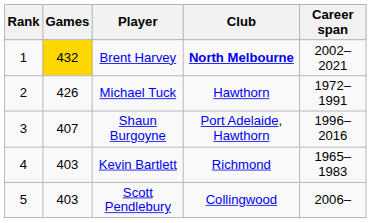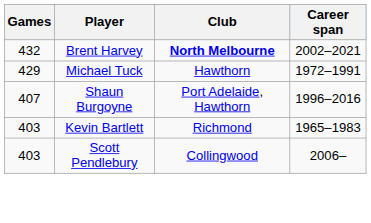- column: Rank | 1 | 2 | 3 | 4 | 5
Brent Harvey | Games: gold background -> no background
Michael Tuck | Games: 426 -> 429
